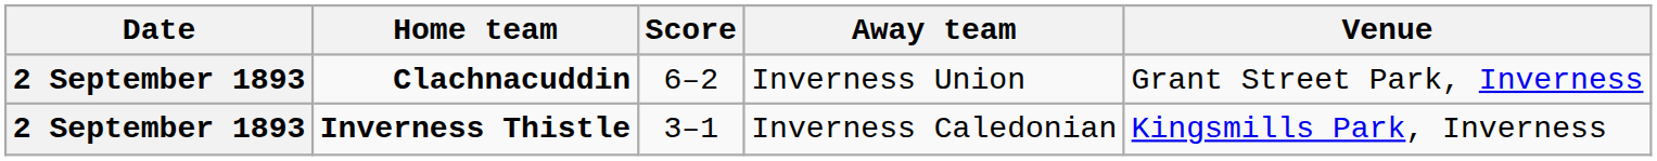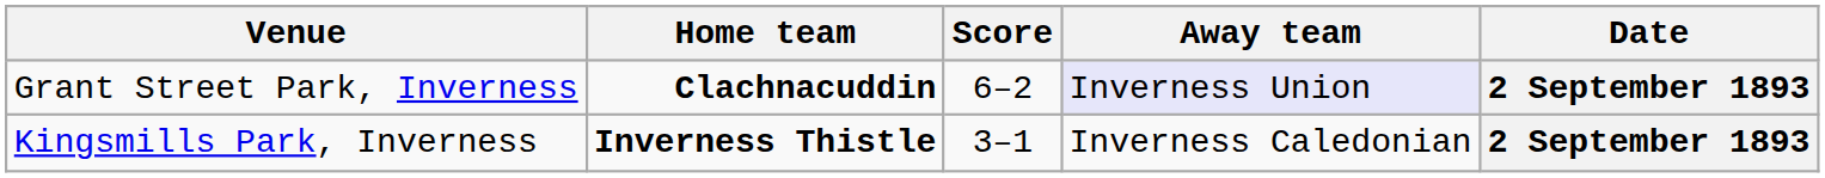columns swapped: Date <-> Venue
Clachnacuddin | Away team: no background -> lavender background
